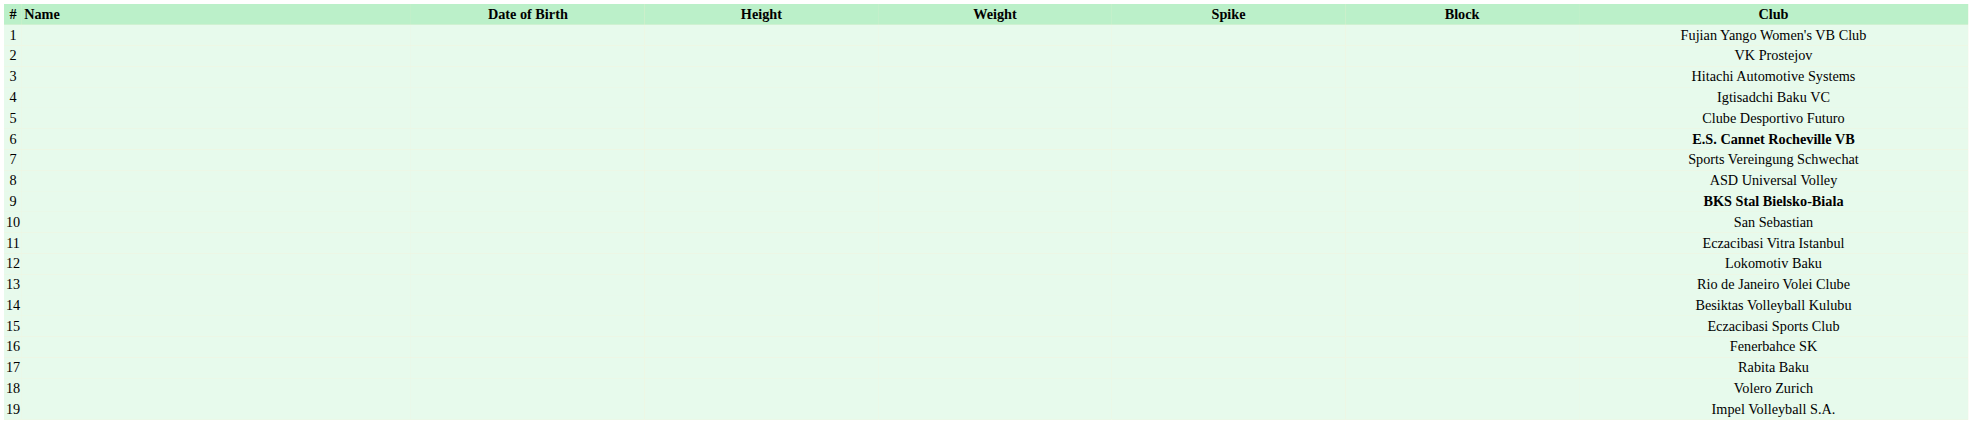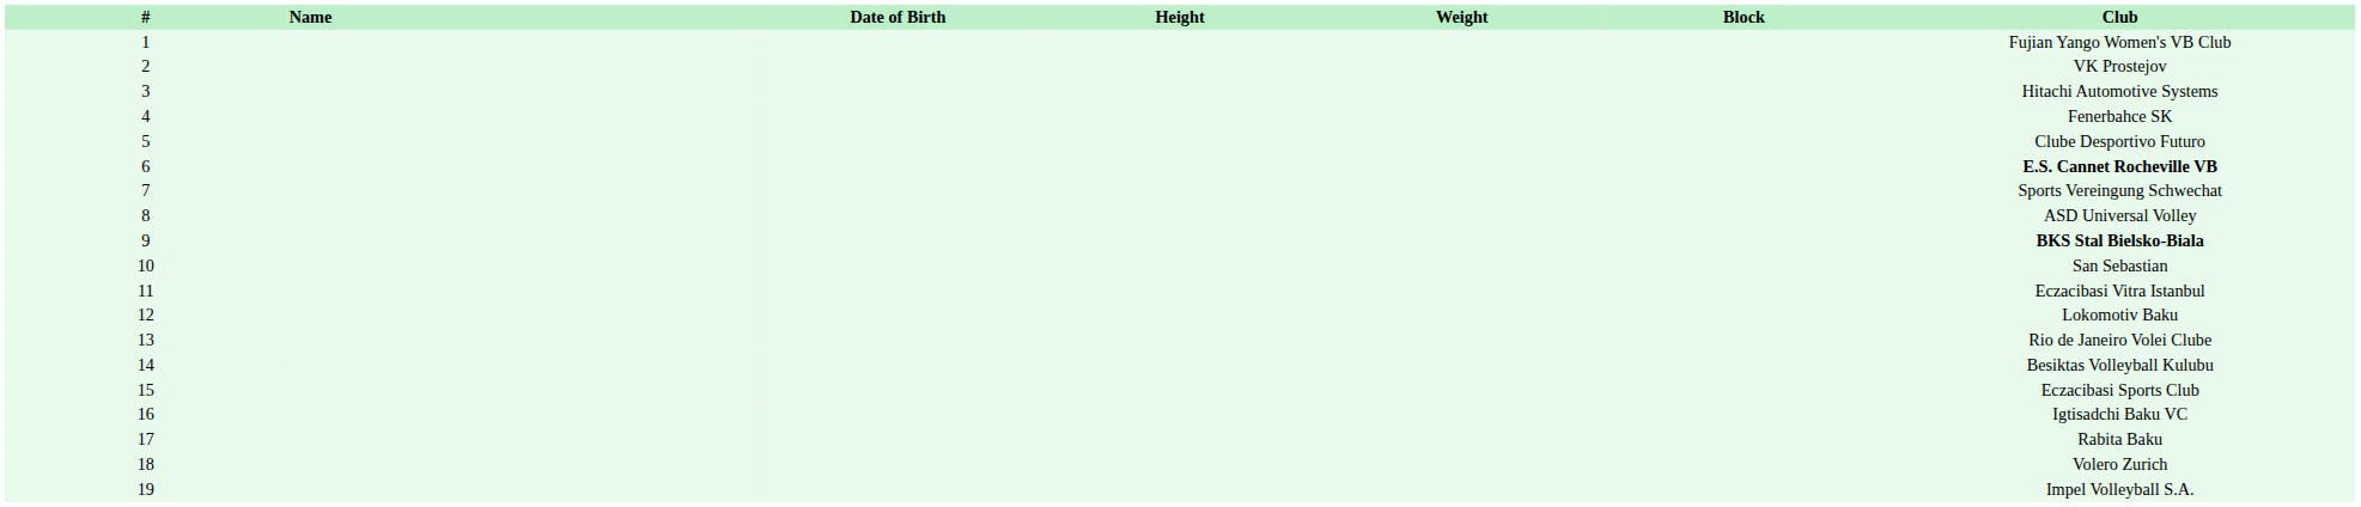- column: Spike
4 | Club: Igtisadchi Baku VC -> Fenerbahce SK
16 | Club: Fenerbahce SK -> Igtisadchi Baku VC
